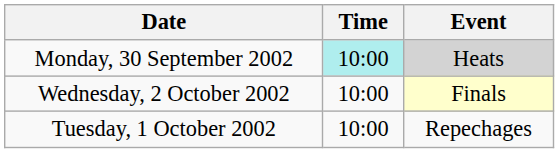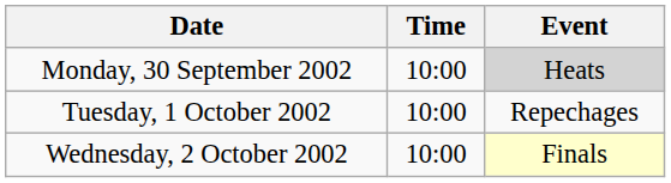Monday, 30 September 2002 | Time: paleturquoise background -> no background
rows swapped: Tuesday, 1 October 2002 <-> Wednesday, 2 October 2002
